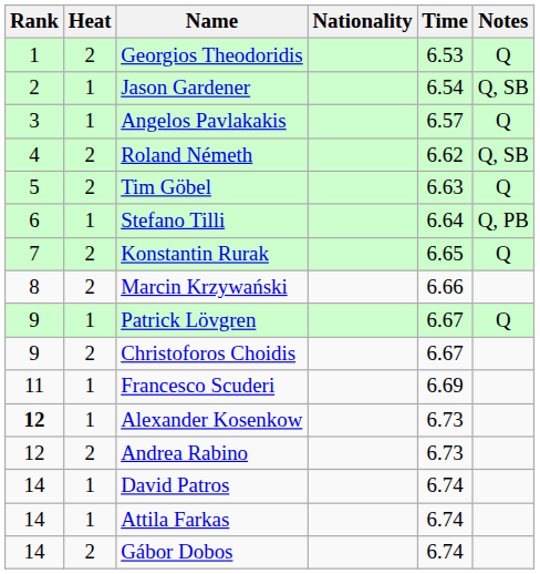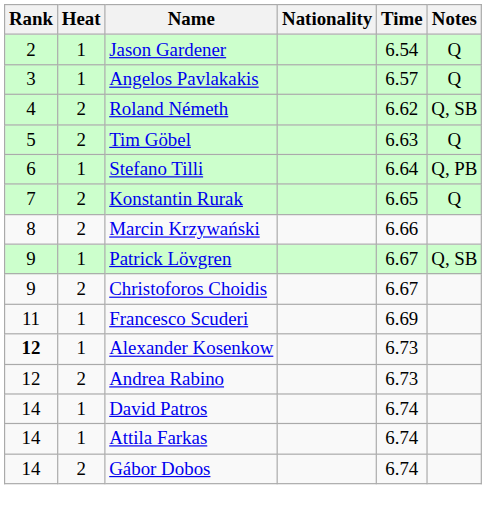- row: 1 | 2 | Georgios Theodoridis | 6.53 | Q
Jason Gardener | Notes: Q, SB -> Q
Patrick Lövgren | Notes: Q -> Q, SB
